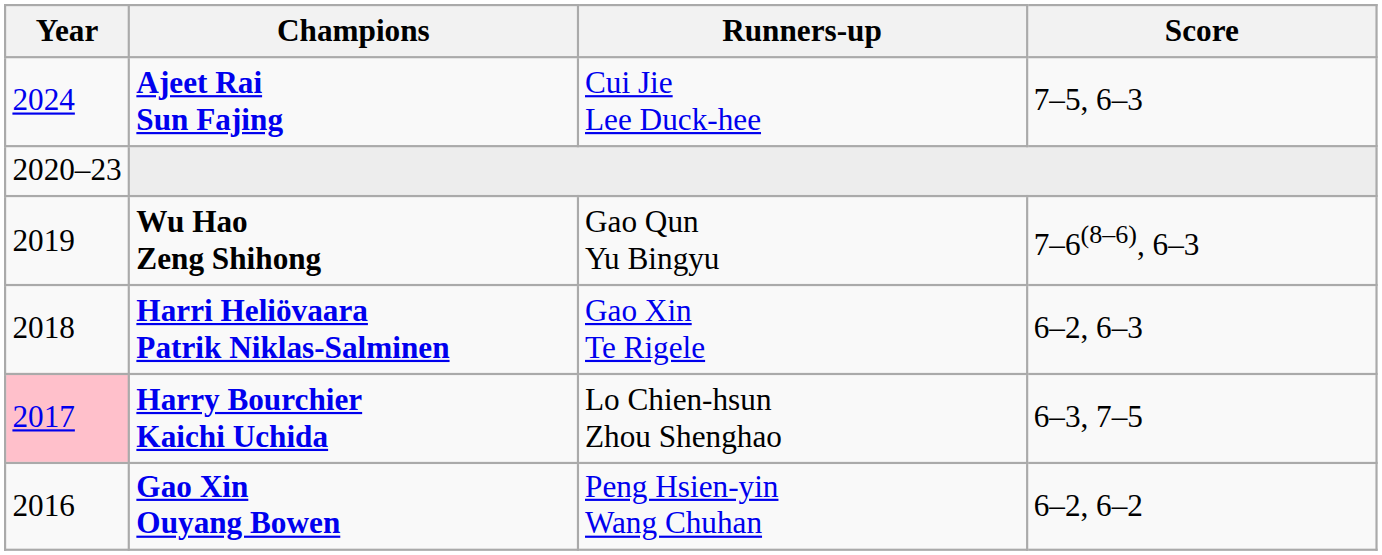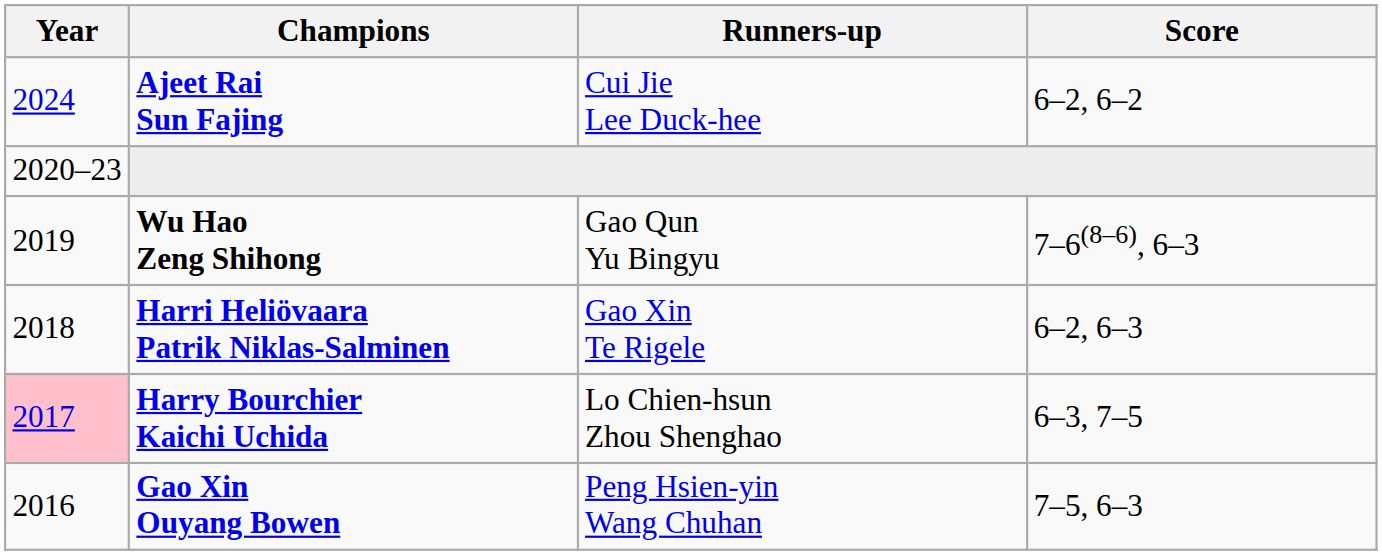Ajeet Rai Sun Fajing | Score: 7–5, 6–3 -> 6–2, 6–2
Gao Xin Ouyang Bowen | Score: 6–2, 6–2 -> 7–5, 6–3
